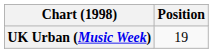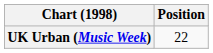UK Urban (Music Week) | Position: 19 -> 22
